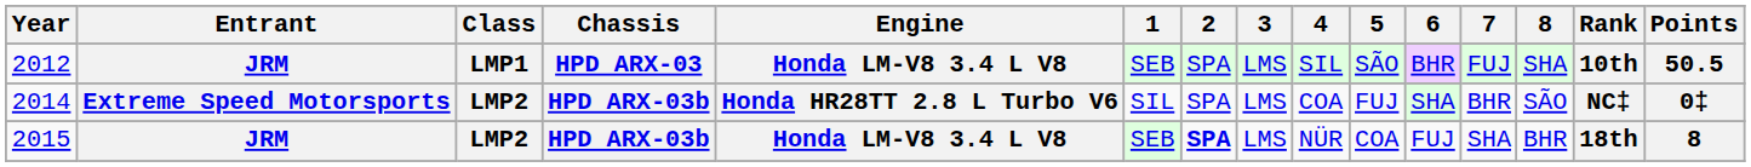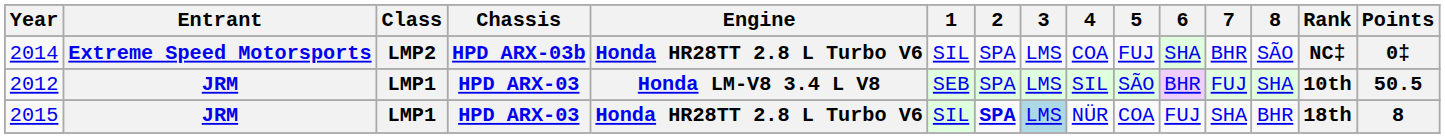rows swapped: 2012 <-> 2014
2015 | Class: LMP2 -> LMP1
2015 | Chassis: HPD ARX-03b -> HPD ARX-03
2015 | Engine: Honda LM-V8 3.4 L V8 -> Honda HR28TT 2.8 L Turbo V6
2015 | 1: SEB -> SIL
2015 | 3: no background -> lightblue background
